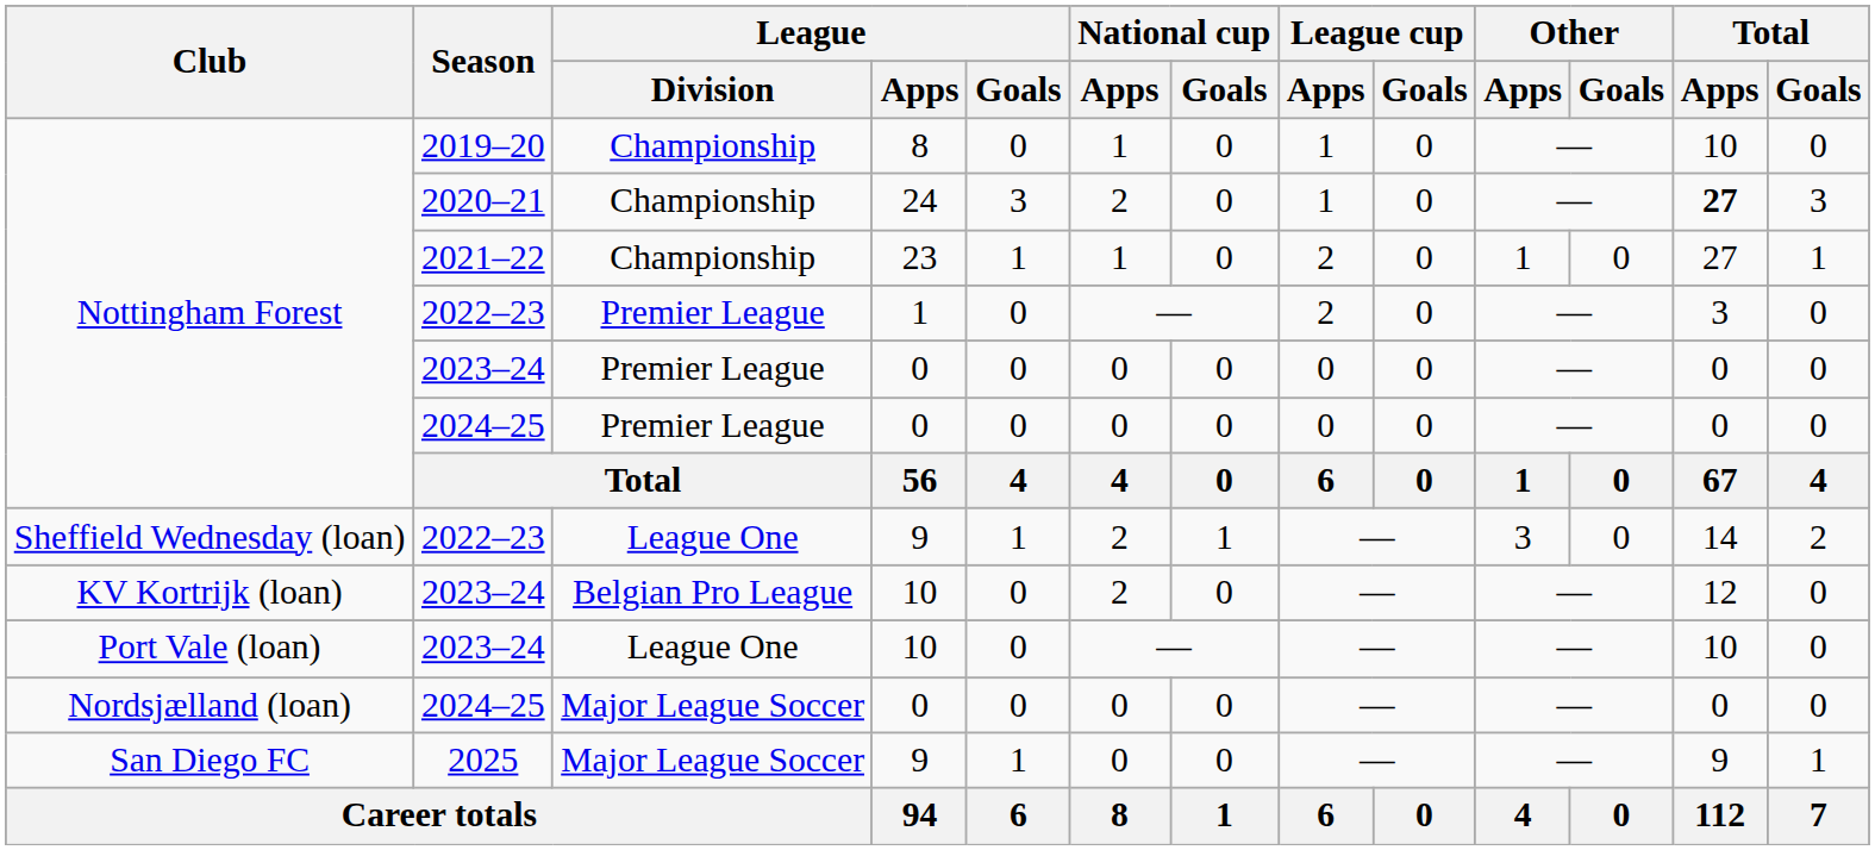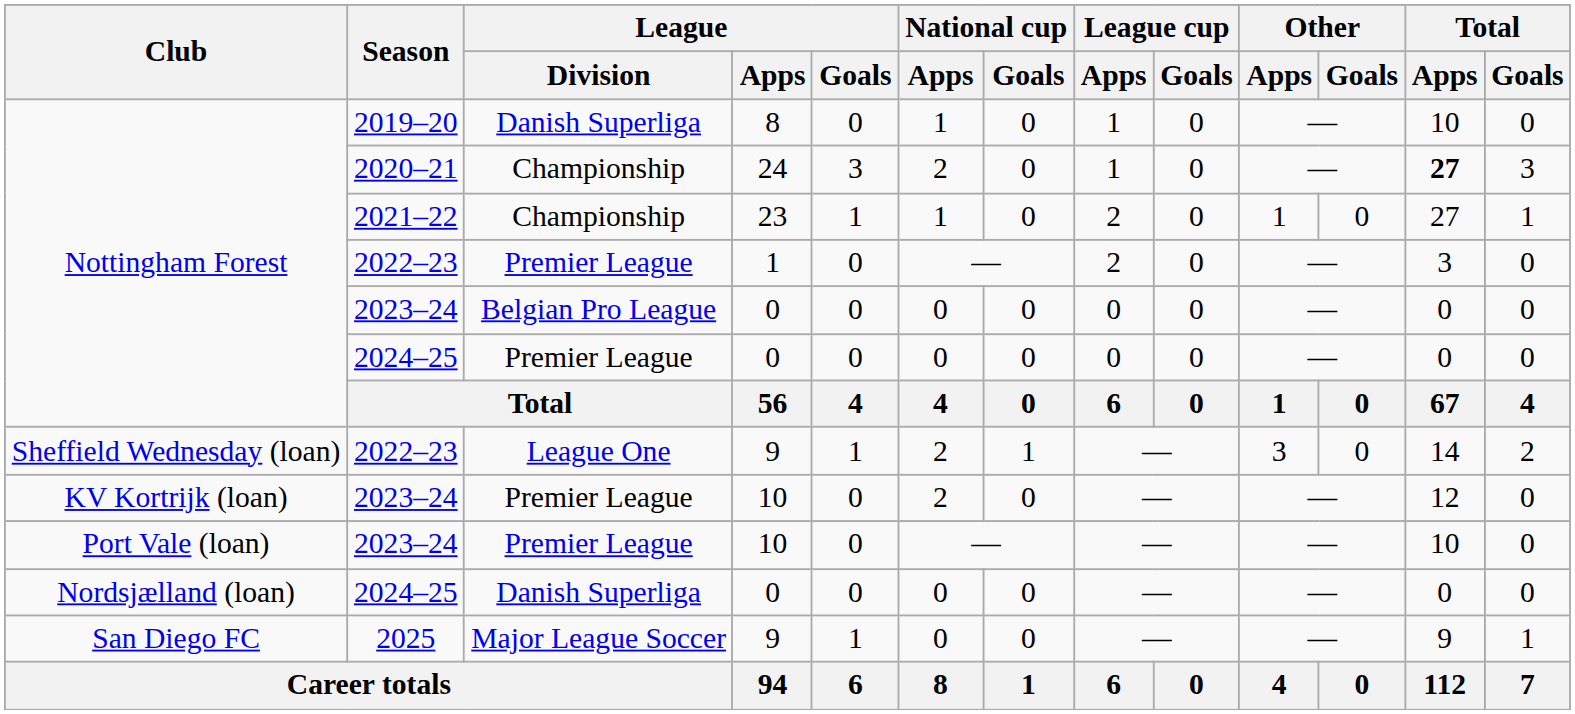2019–20 | League / Division: Championship -> Danish Superliga
Nottingham Forest / 2023–24 | League / Division: Premier League -> Belgian Pro League
KV Kortrijk (loan) / 2023–24 | League / Division: Belgian Pro League -> Premier League
Port Vale (loan) / 2023–24 | League / Division: League One -> Premier League
Nordsjælland (loan) / 2024–25 | League / Division: Major League Soccer -> Danish Superliga
